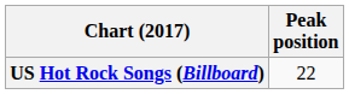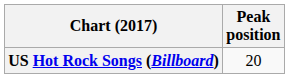US Hot Rock Songs (Billboard) | Peak position: 22 -> 20
